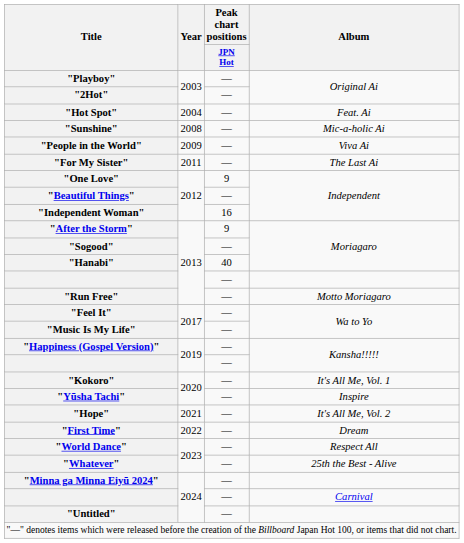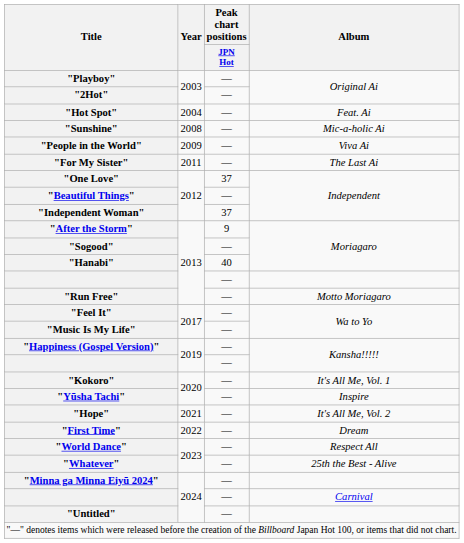"One Love" | Peak chart positions / JPN Hot: 9 -> 37
"Independent Woman" | Peak chart positions / JPN Hot: 16 -> 37
